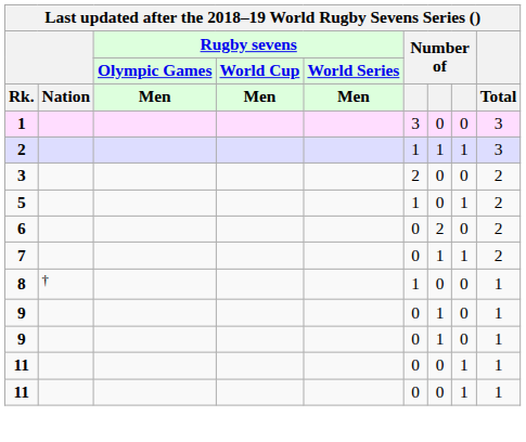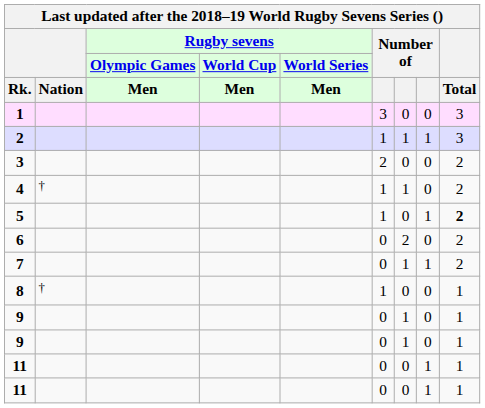+ row: 4 | † | 1 | 1 | 0 | 2
5 | Total: normal -> bold
